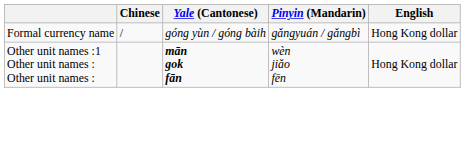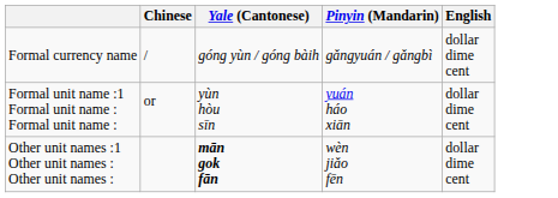Formal currency name | English: Hong Kong dollar -> dollar dime cent
+ row: Formal unit name :1 Formal unit name : Formal unit name : | or | yùn hòu sīn | yuán háo xiān | dollar dime cent
Other unit names :1 Other unit names : Other unit names : | English: Hong Kong dollar -> dollar dime cent
